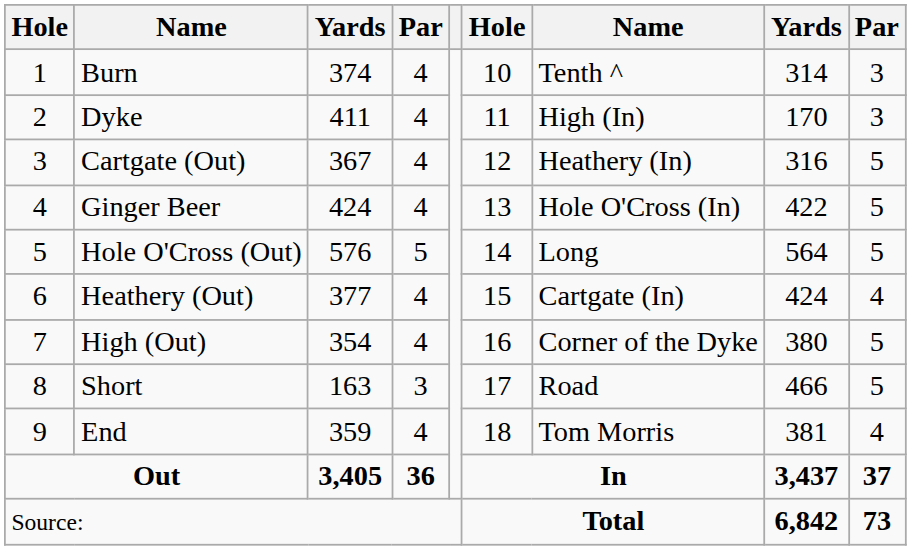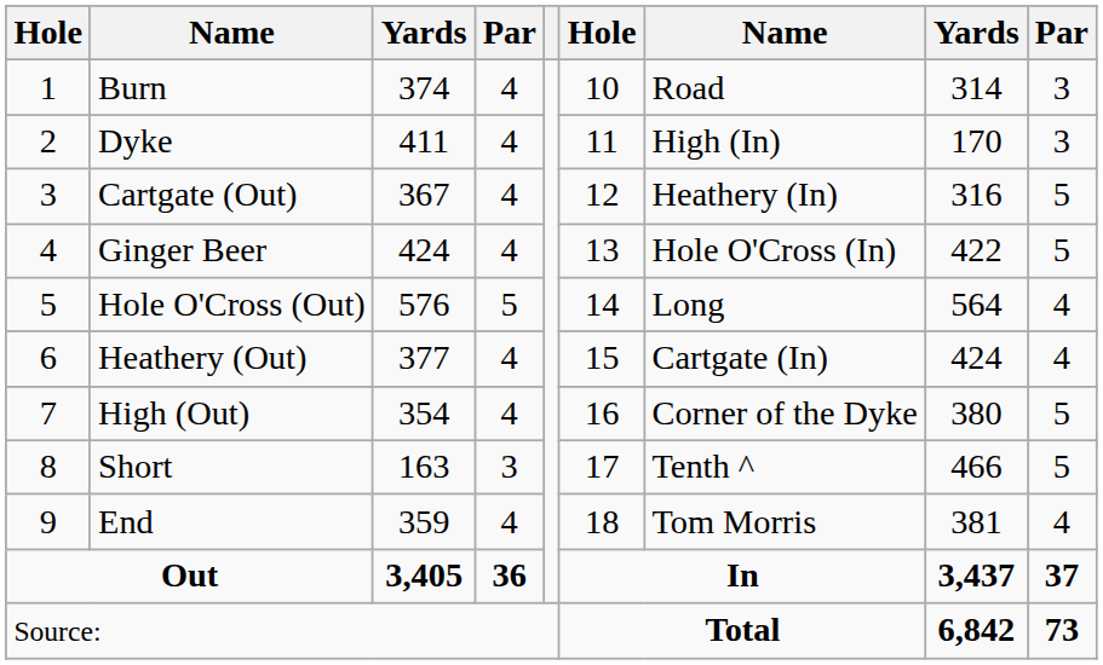Burn | column 7: Tenth ^ -> Road
Hole O'Cross (Out) | column 9: 5 -> 4
Short | column 7: Road -> Tenth ^
